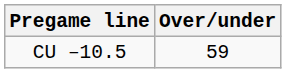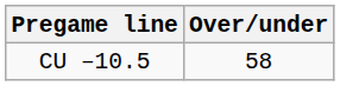CU –10.5 | Over/under: 59 -> 58
